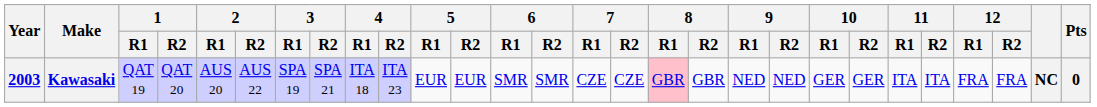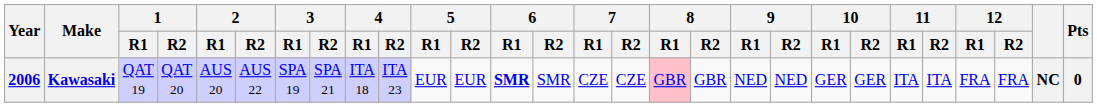Kawasaki | Year: 2003 -> 2006
Kawasaki | 6 / R1: normal -> bold
